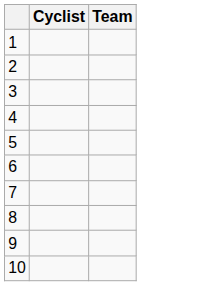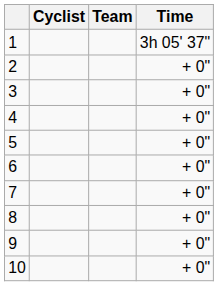+ column: Time | 3h 05' 37" | + 0" | + 0" | + 0" | + 0" | + 0" | + 0" | + 0" | + 0" | + 0"
